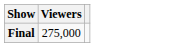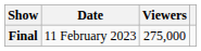+ column: Date | 11 February 2023
